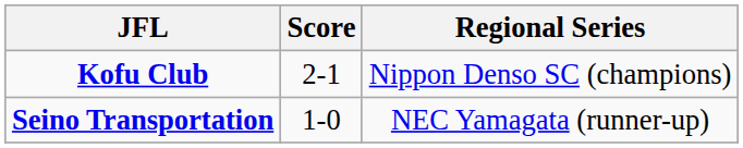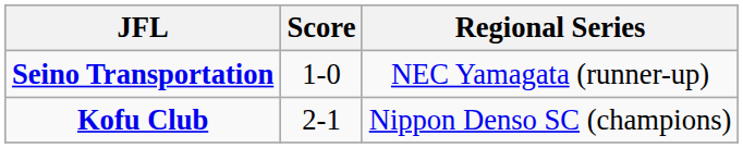rows swapped: Seino Transportation <-> Kofu Club
